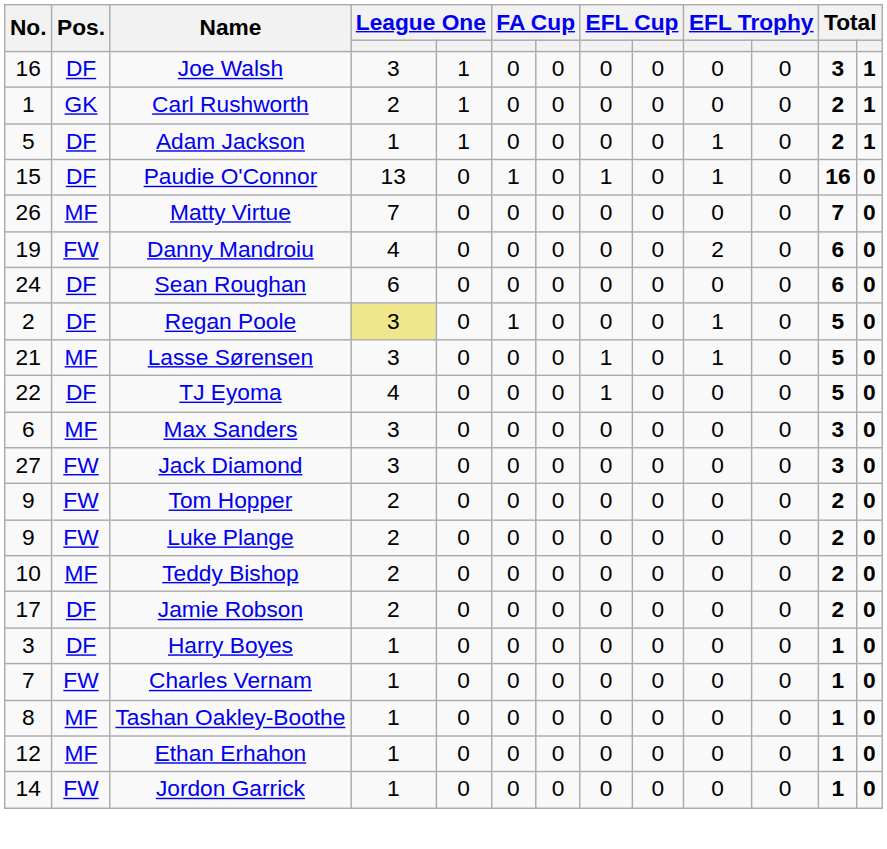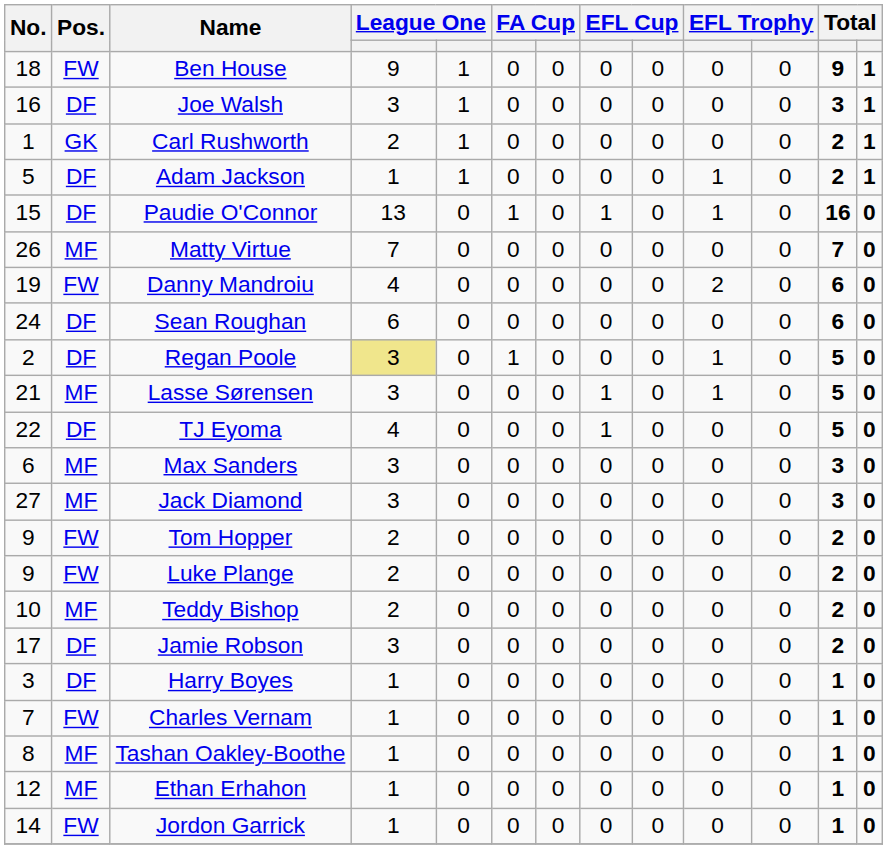+ row: 18 | FW | Ben House | 9 | 1 | 0 | 0 | 0 | 0 | 0 | 0 | 9 | 1
Jack Diamond | Pos.: FW -> MF
Jamie Robson | column 4: 2 -> 3
